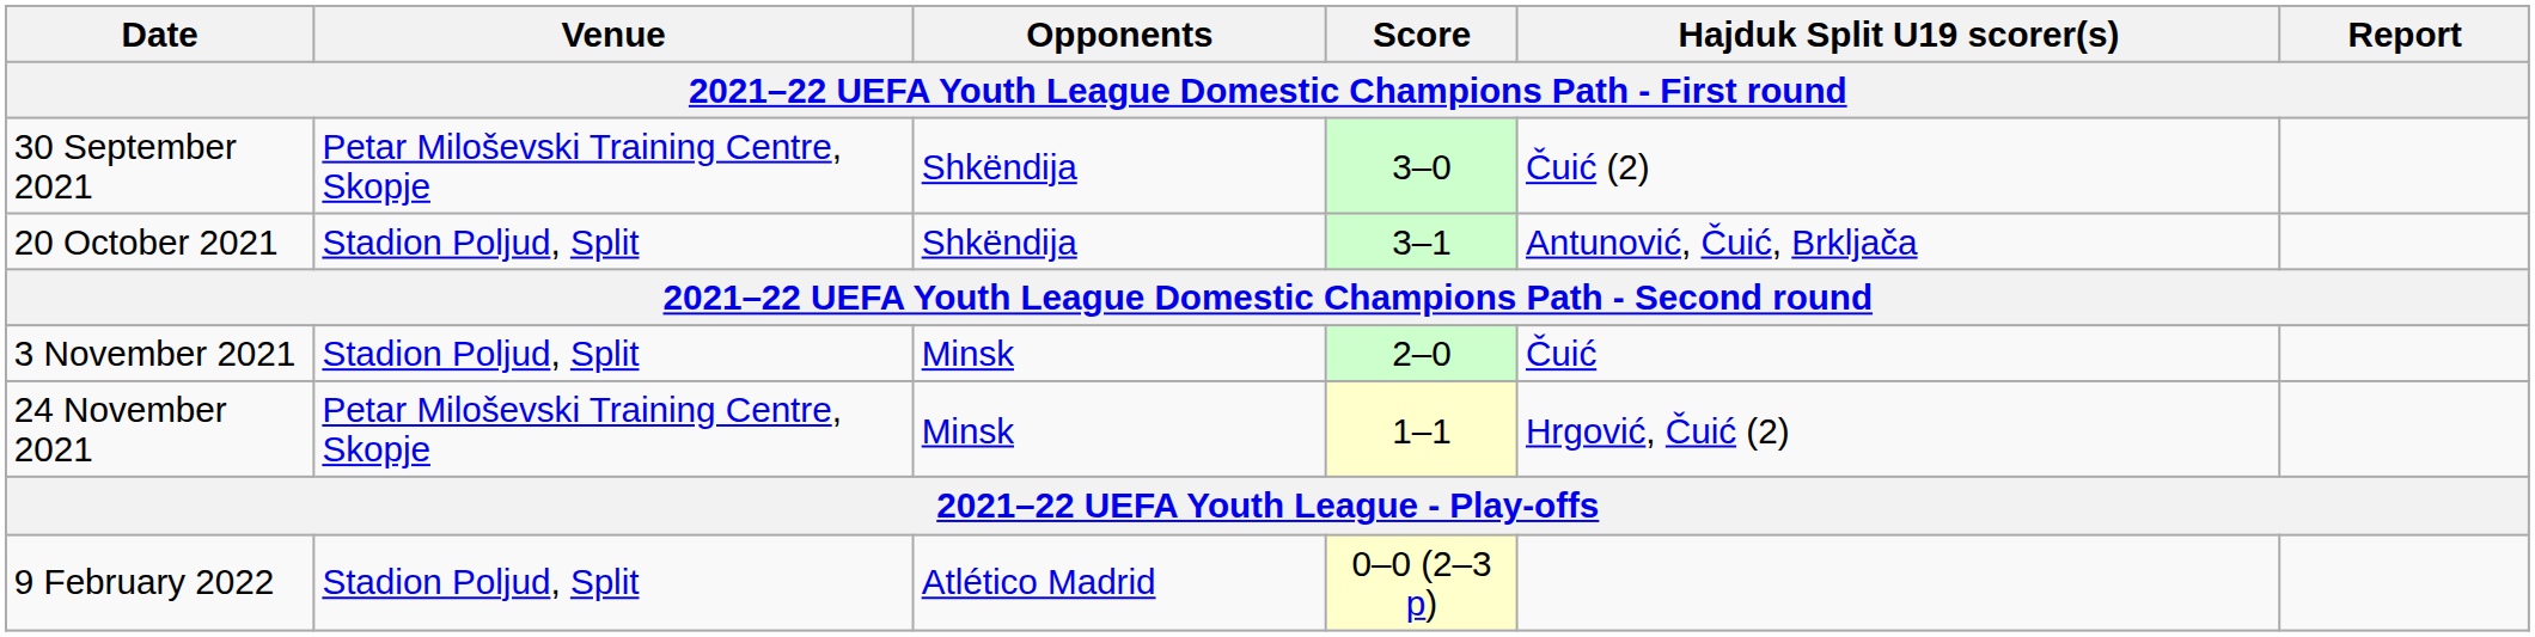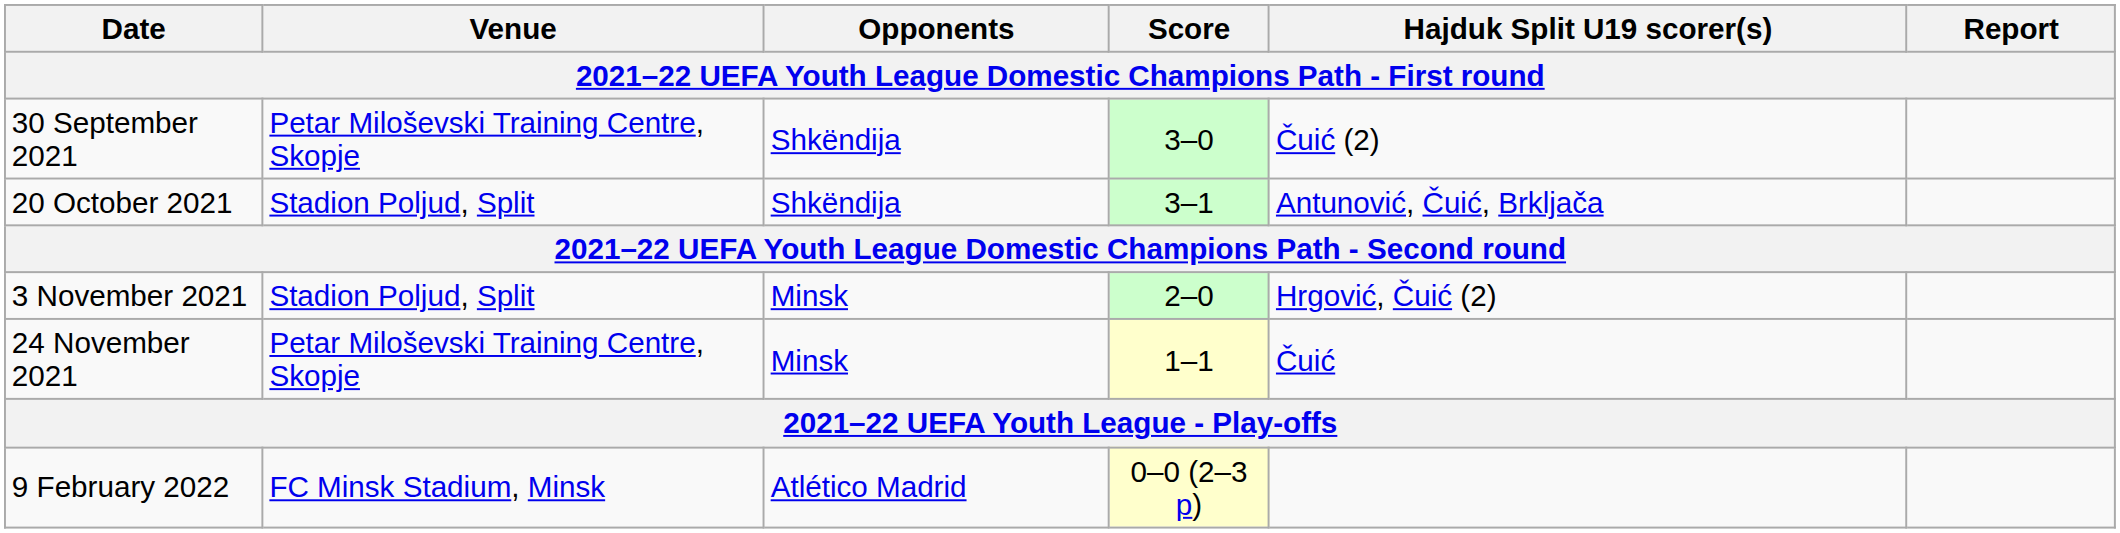3 November 2021 | Hajduk Split U19 scorer(s): Čuić -> Hrgović, Čuić (2)
24 November 2021 | Hajduk Split U19 scorer(s): Hrgović, Čuić (2) -> Čuić
9 February 2022 | Venue: Stadion Poljud, Split -> FC Minsk Stadium, Minsk
